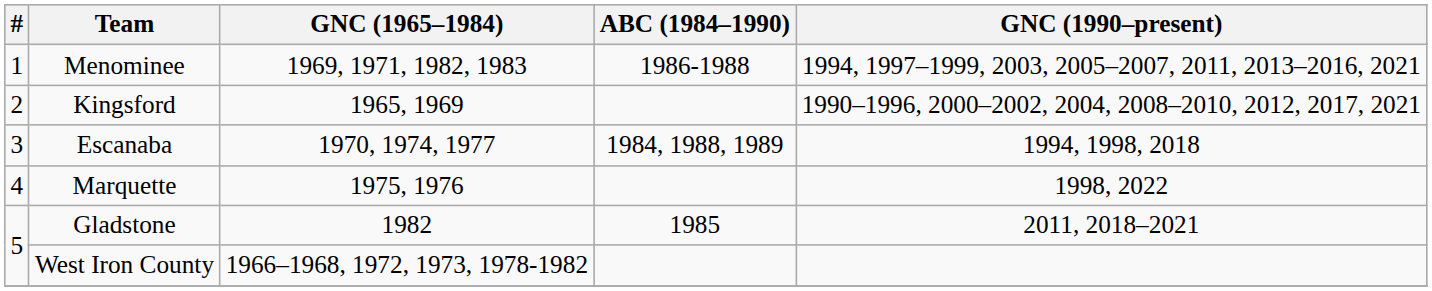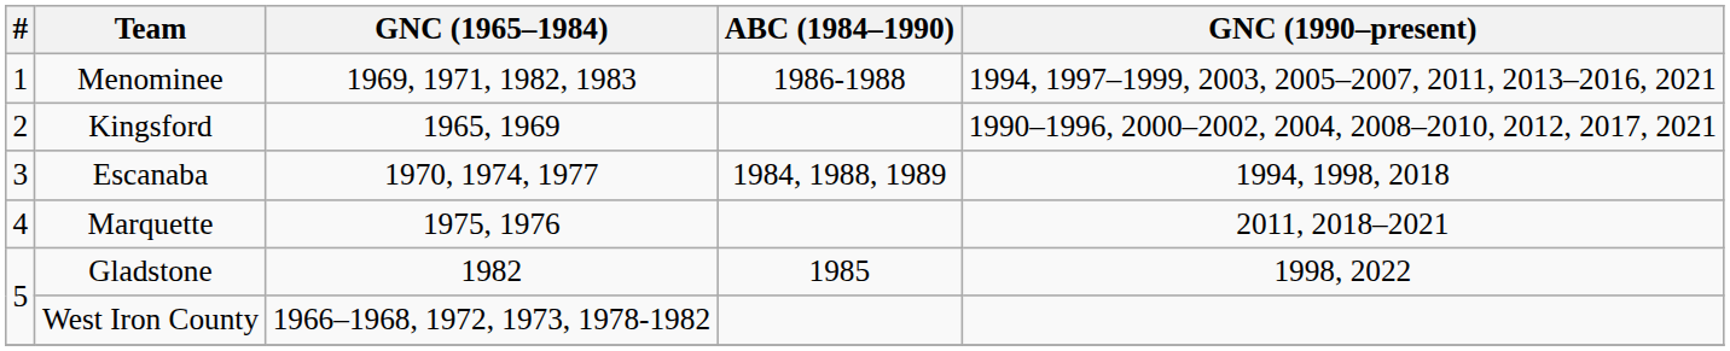Marquette | GNC (1990–present): 1998, 2022 -> 2011, 2018–2021
Gladstone | GNC (1990–present): 2011, 2018–2021 -> 1998, 2022
